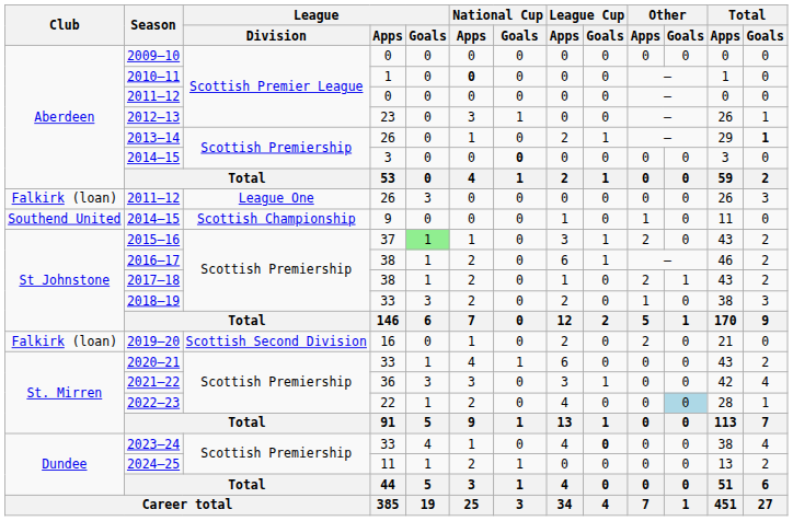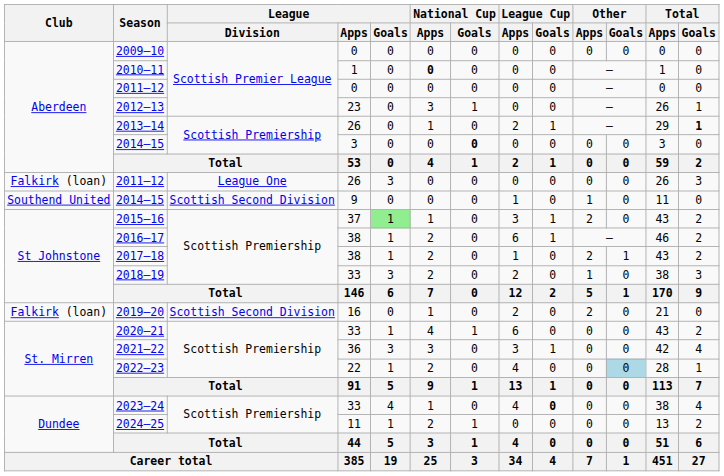2014–15 / 9 | League / Division: Scottish Championship -> Scottish Second Division
